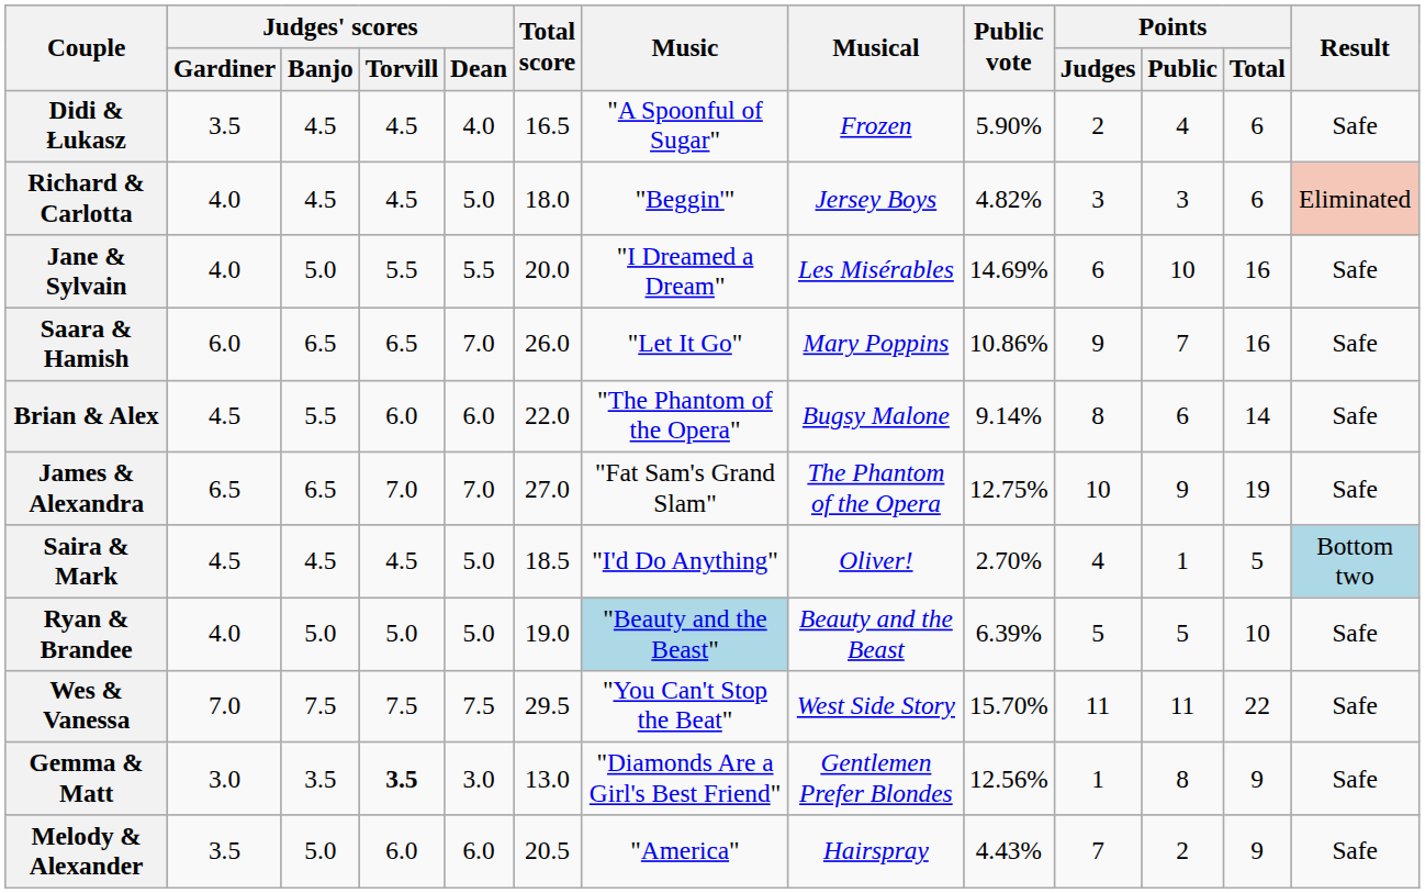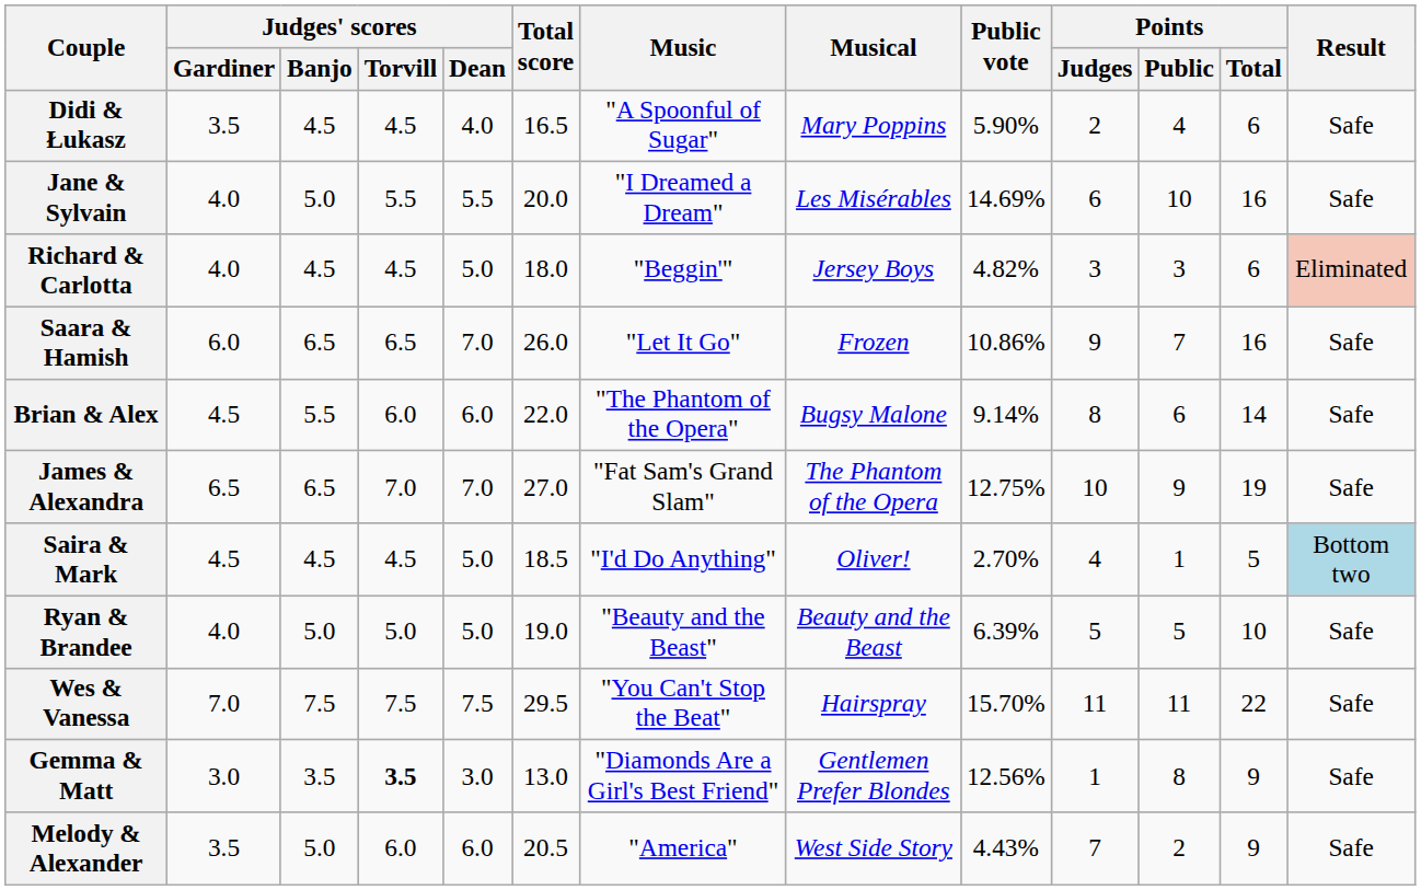Didi & Łukasz | Musical: Frozen -> Mary Poppins
rows swapped: Jane & Sylvain <-> Richard & Carlotta
Saara & Hamish | Musical: Mary Poppins -> Frozen
Ryan & Brandee | Music: lightblue background -> no background
Wes & Vanessa | Musical: West Side Story -> Hairspray
Melody & Alexander | Musical: Hairspray -> West Side Story
